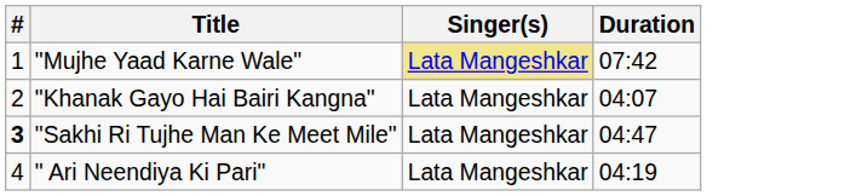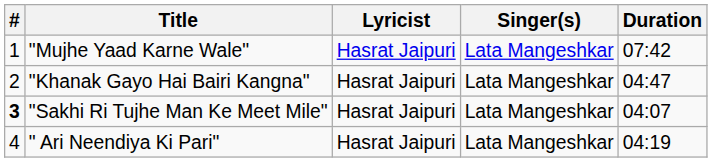+ column: Lyricist | Hasrat Jaipuri | Hasrat Jaipuri | Hasrat Jaipuri | Hasrat Jaipuri
"Mujhe Yaad Karne Wale" | Singer(s): khaki background -> no background
"Khanak Gayo Hai Bairi Kangna" | Duration: 04:07 -> 04:47
"Sakhi Ri Tujhe Man Ke Meet Mile" | Duration: 04:47 -> 04:07
